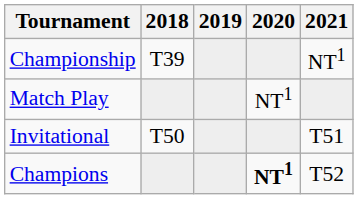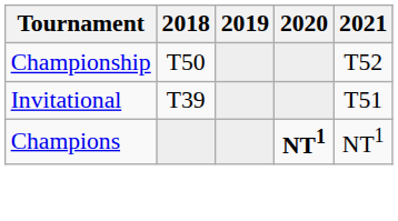Championship | 2018: T39 -> T50
Championship | 2021: NT1 -> T52
- row: Match Play | NT1
Invitational | 2018: T50 -> T39
Champions | 2021: T52 -> NT1
